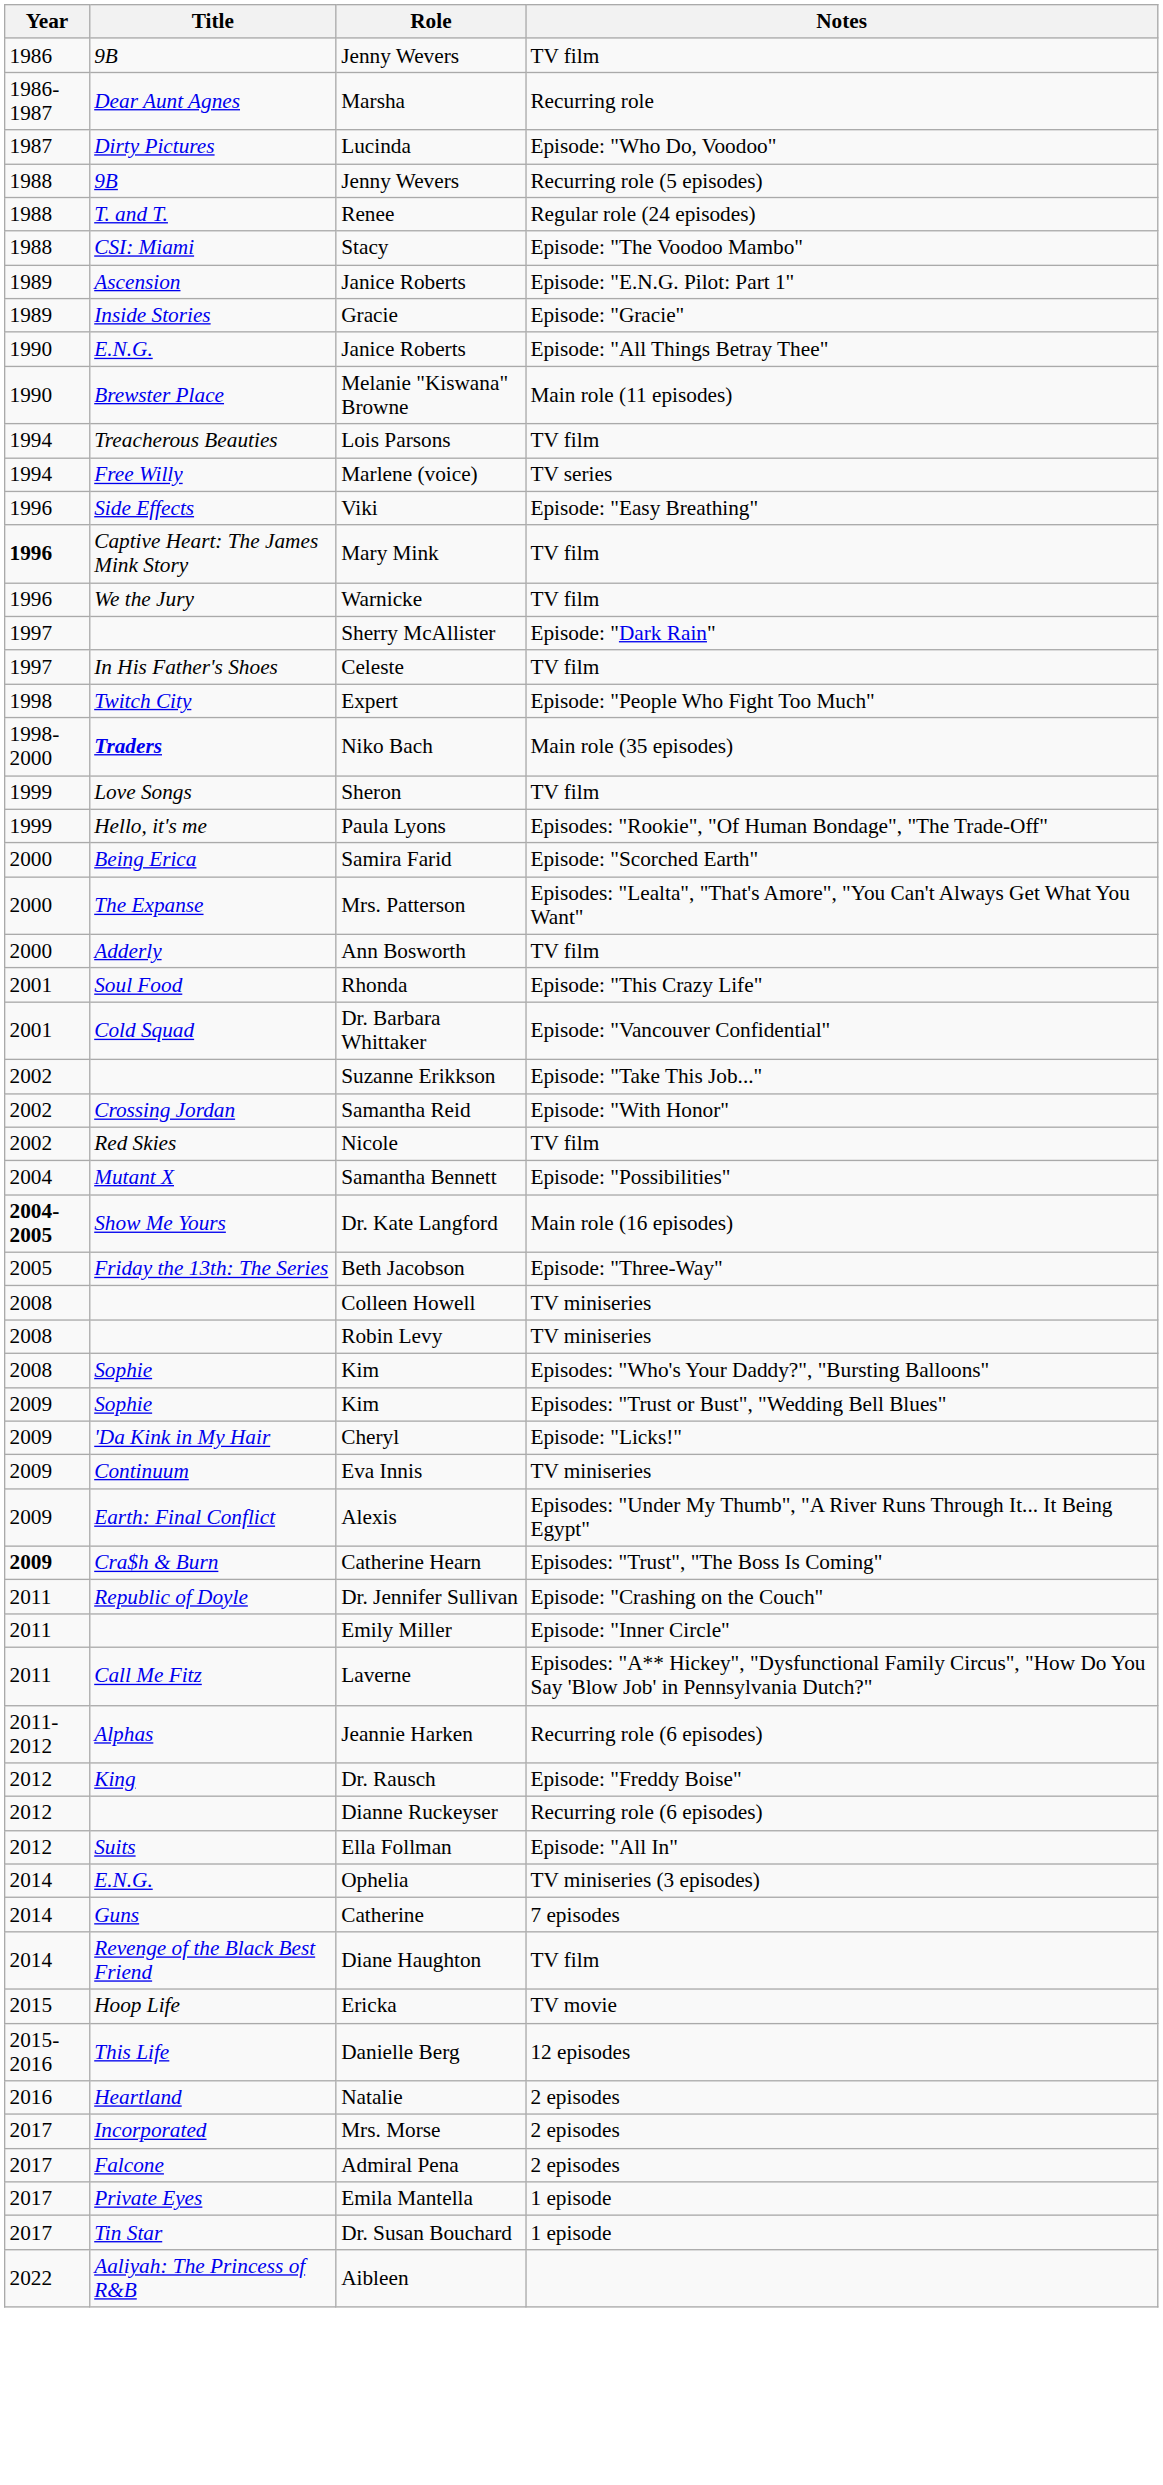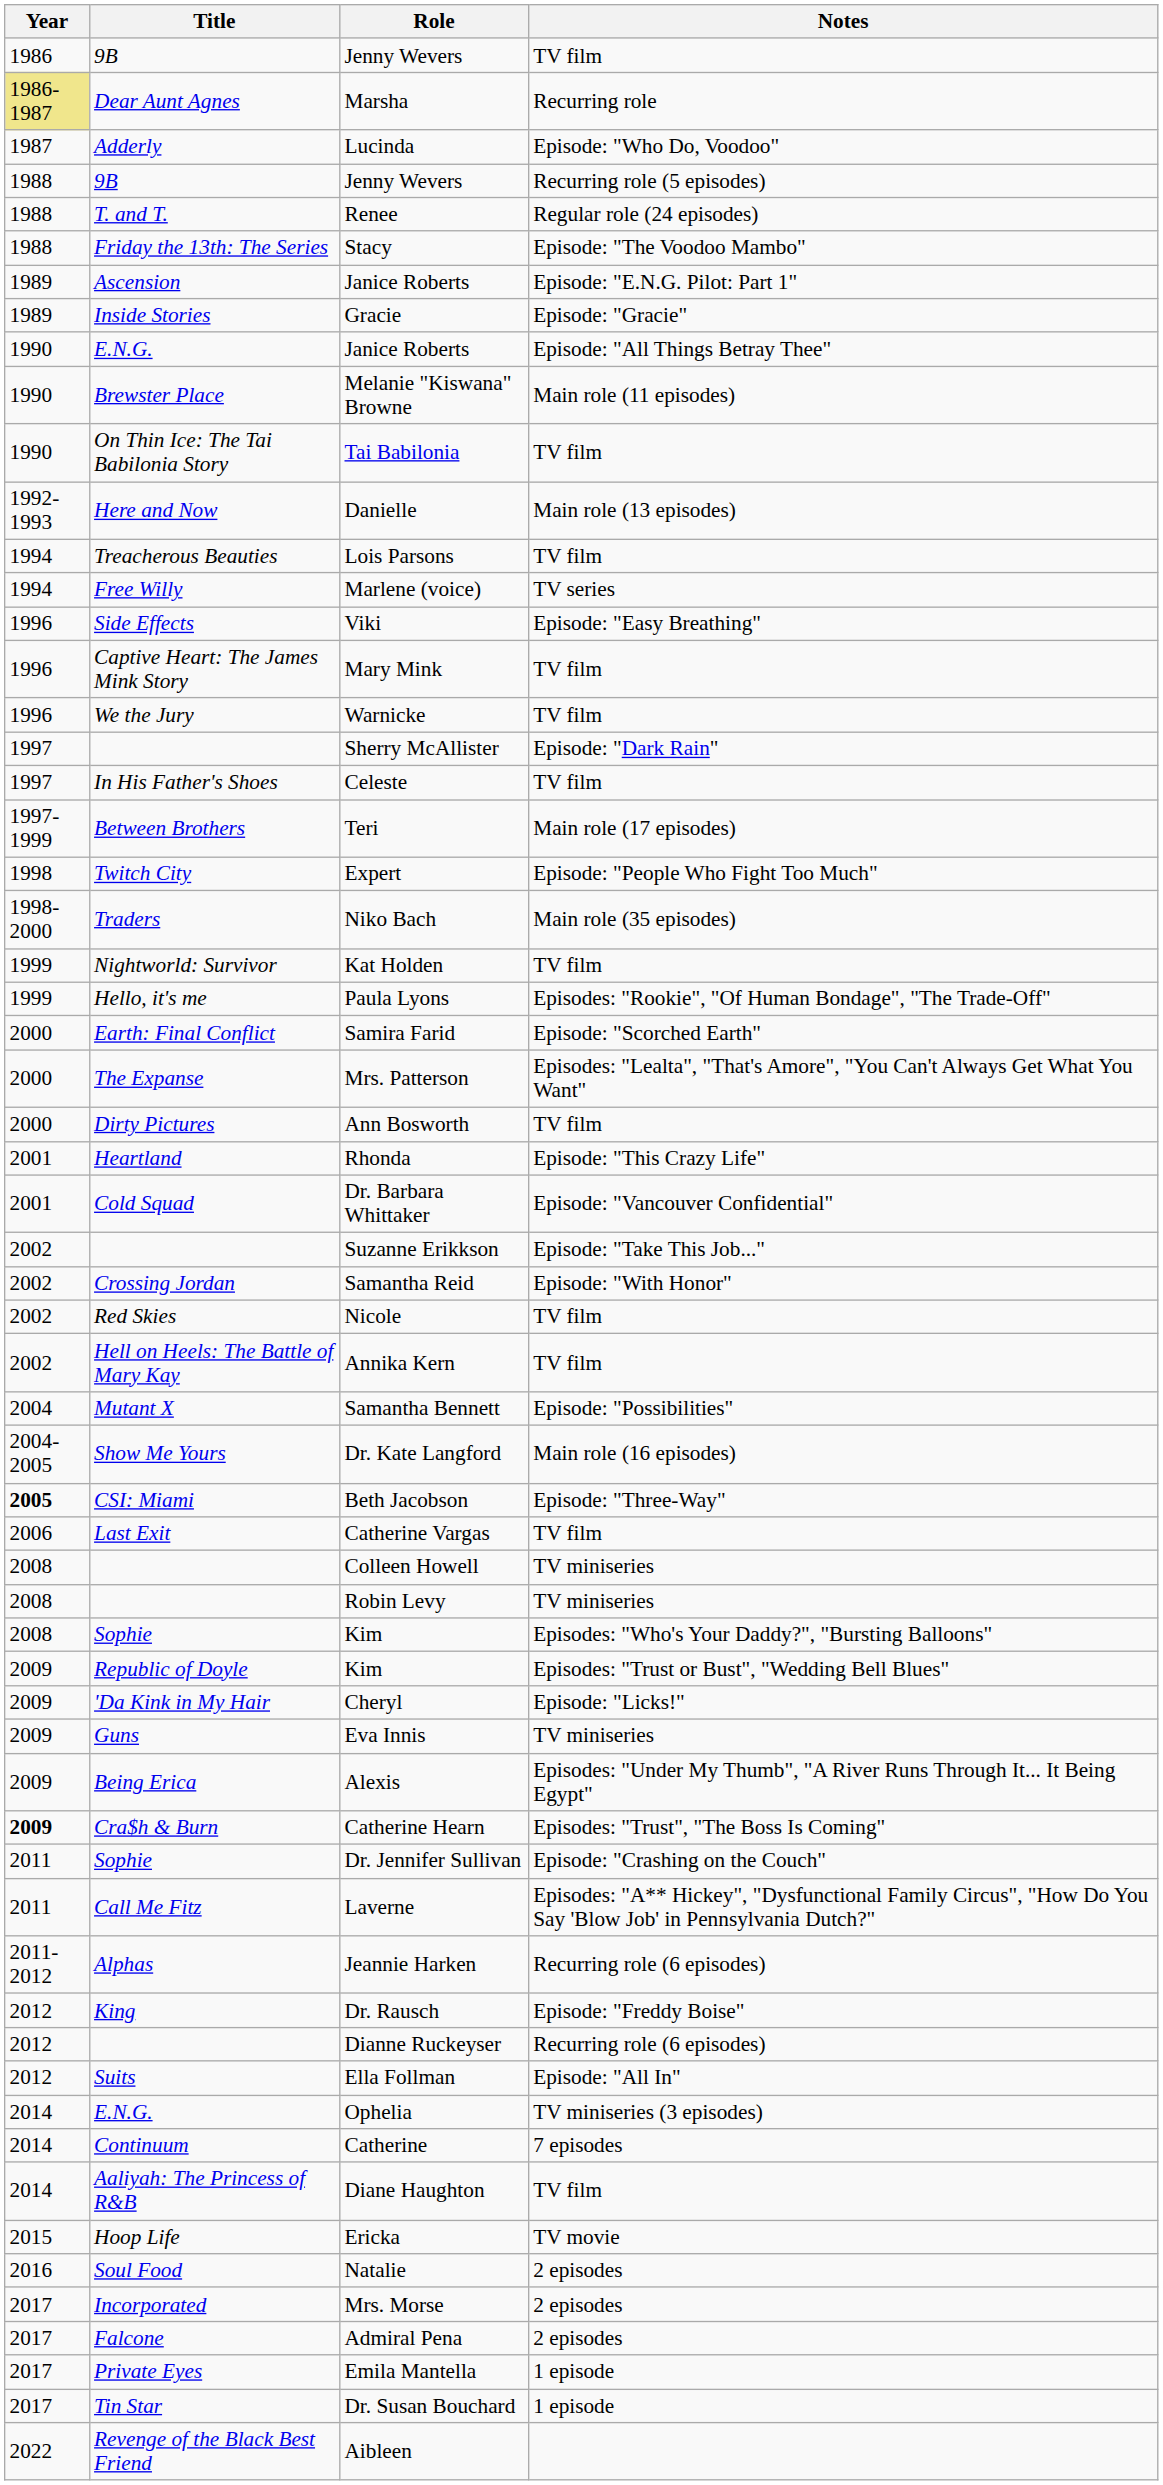Marsha | Year: no background -> khaki background
Lucinda | Title: Dirty Pictures -> Adderly
Stacy | Title: CSI: Miami -> Friday the 13th: The Series
+ row: 1990 | On Thin Ice: The Tai Babilonia Story | Tai Babilonia | TV film
+ row: 1992-1993 | Here and Now | Danielle | Main role (13 episodes)
Mary Mink | Year: bold -> normal
+ row: 1997-1999 | Between Brothers | Teri | Main role (17 episodes)
Niko Bach | Title: bold -> normal
- row: 1999 | Love Songs | Sheron | TV film
+ row: 1999 | Nightworld: Survivor | Kat Holden | TV film
Samira Farid | Title: Being Erica -> Earth: Final Conflict
Ann Bosworth | Title: Adderly -> Dirty Pictures
Rhonda | Title: Soul Food -> Heartland
+ row: 2002 | Hell on Heels: The Battle of Mary Kay | Annika Kern | TV film
Dr. Kate Langford | Year: bold -> normal
Beth Jacobson | Year: normal -> bold
Beth Jacobson | Title: Friday the 13th: The Series -> CSI: Miami
+ row: 2006 | Last Exit | Catherine Vargas | TV film
Kim / Episodes: "Trust or Bust", "Wedding Bell Blues" | Title: Sophie -> Republic of Doyle
Eva Innis | Title: Continuum -> Guns
Alexis | Title: Earth: Final Conflict -> Being Erica
Dr. Jennifer Sullivan | Title: Republic of Doyle -> Sophie
- row: 2011 | Emily Miller | Episode: "Inner Circle"
Catherine | Title: Guns -> Continuum
Diane Haughton | Title: Revenge of the Black Best Friend -> Aaliyah: The Princess of R&B
- row: 2015-2016 | This Life | Danielle Berg | 12 episodes
Natalie | Title: Heartland -> Soul Food
Aibleen | Title: Aaliyah: The Princess of R&B -> Revenge of the Black Best Friend
